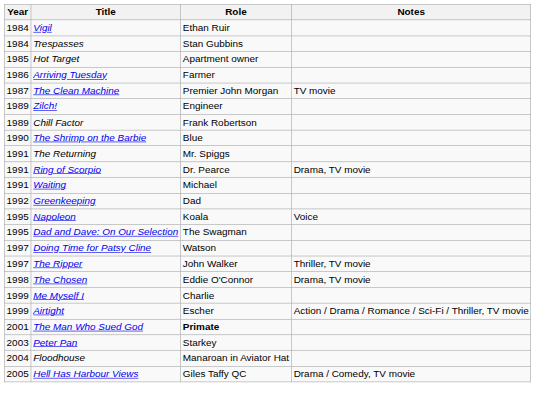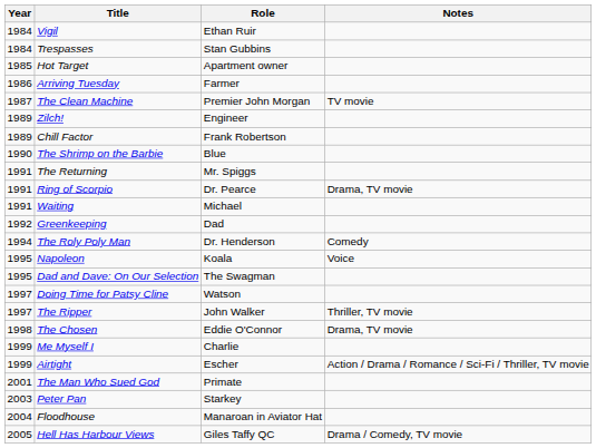+ row: 1994 | The Roly Poly Man | Dr. Henderson | Comedy
The Man Who Sued God | Role: bold -> normal
